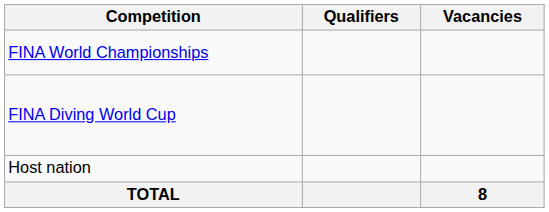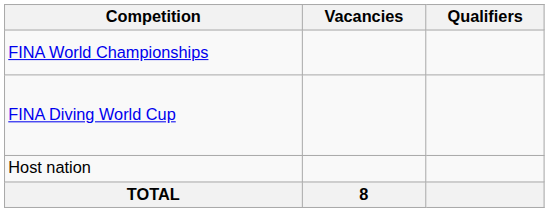columns swapped: Vacancies <-> Qualifiers
